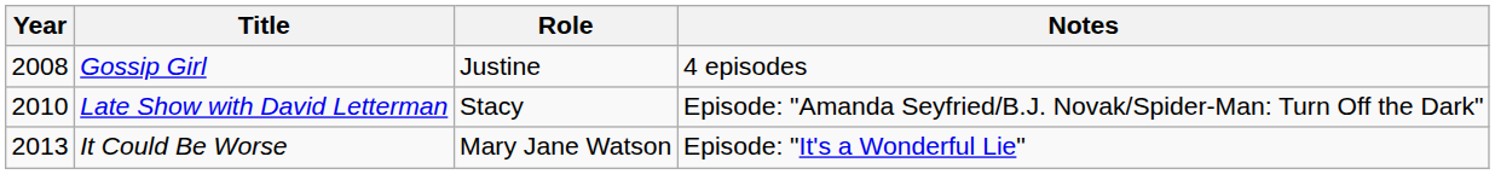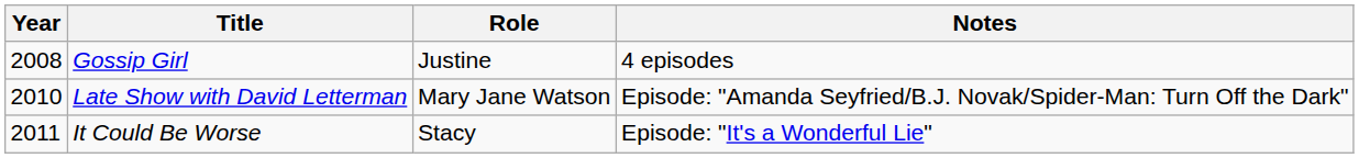Late Show with David Letterman | Role: Stacy -> Mary Jane Watson
It Could Be Worse | Year: 2013 -> 2011
It Could Be Worse | Role: Mary Jane Watson -> Stacy
